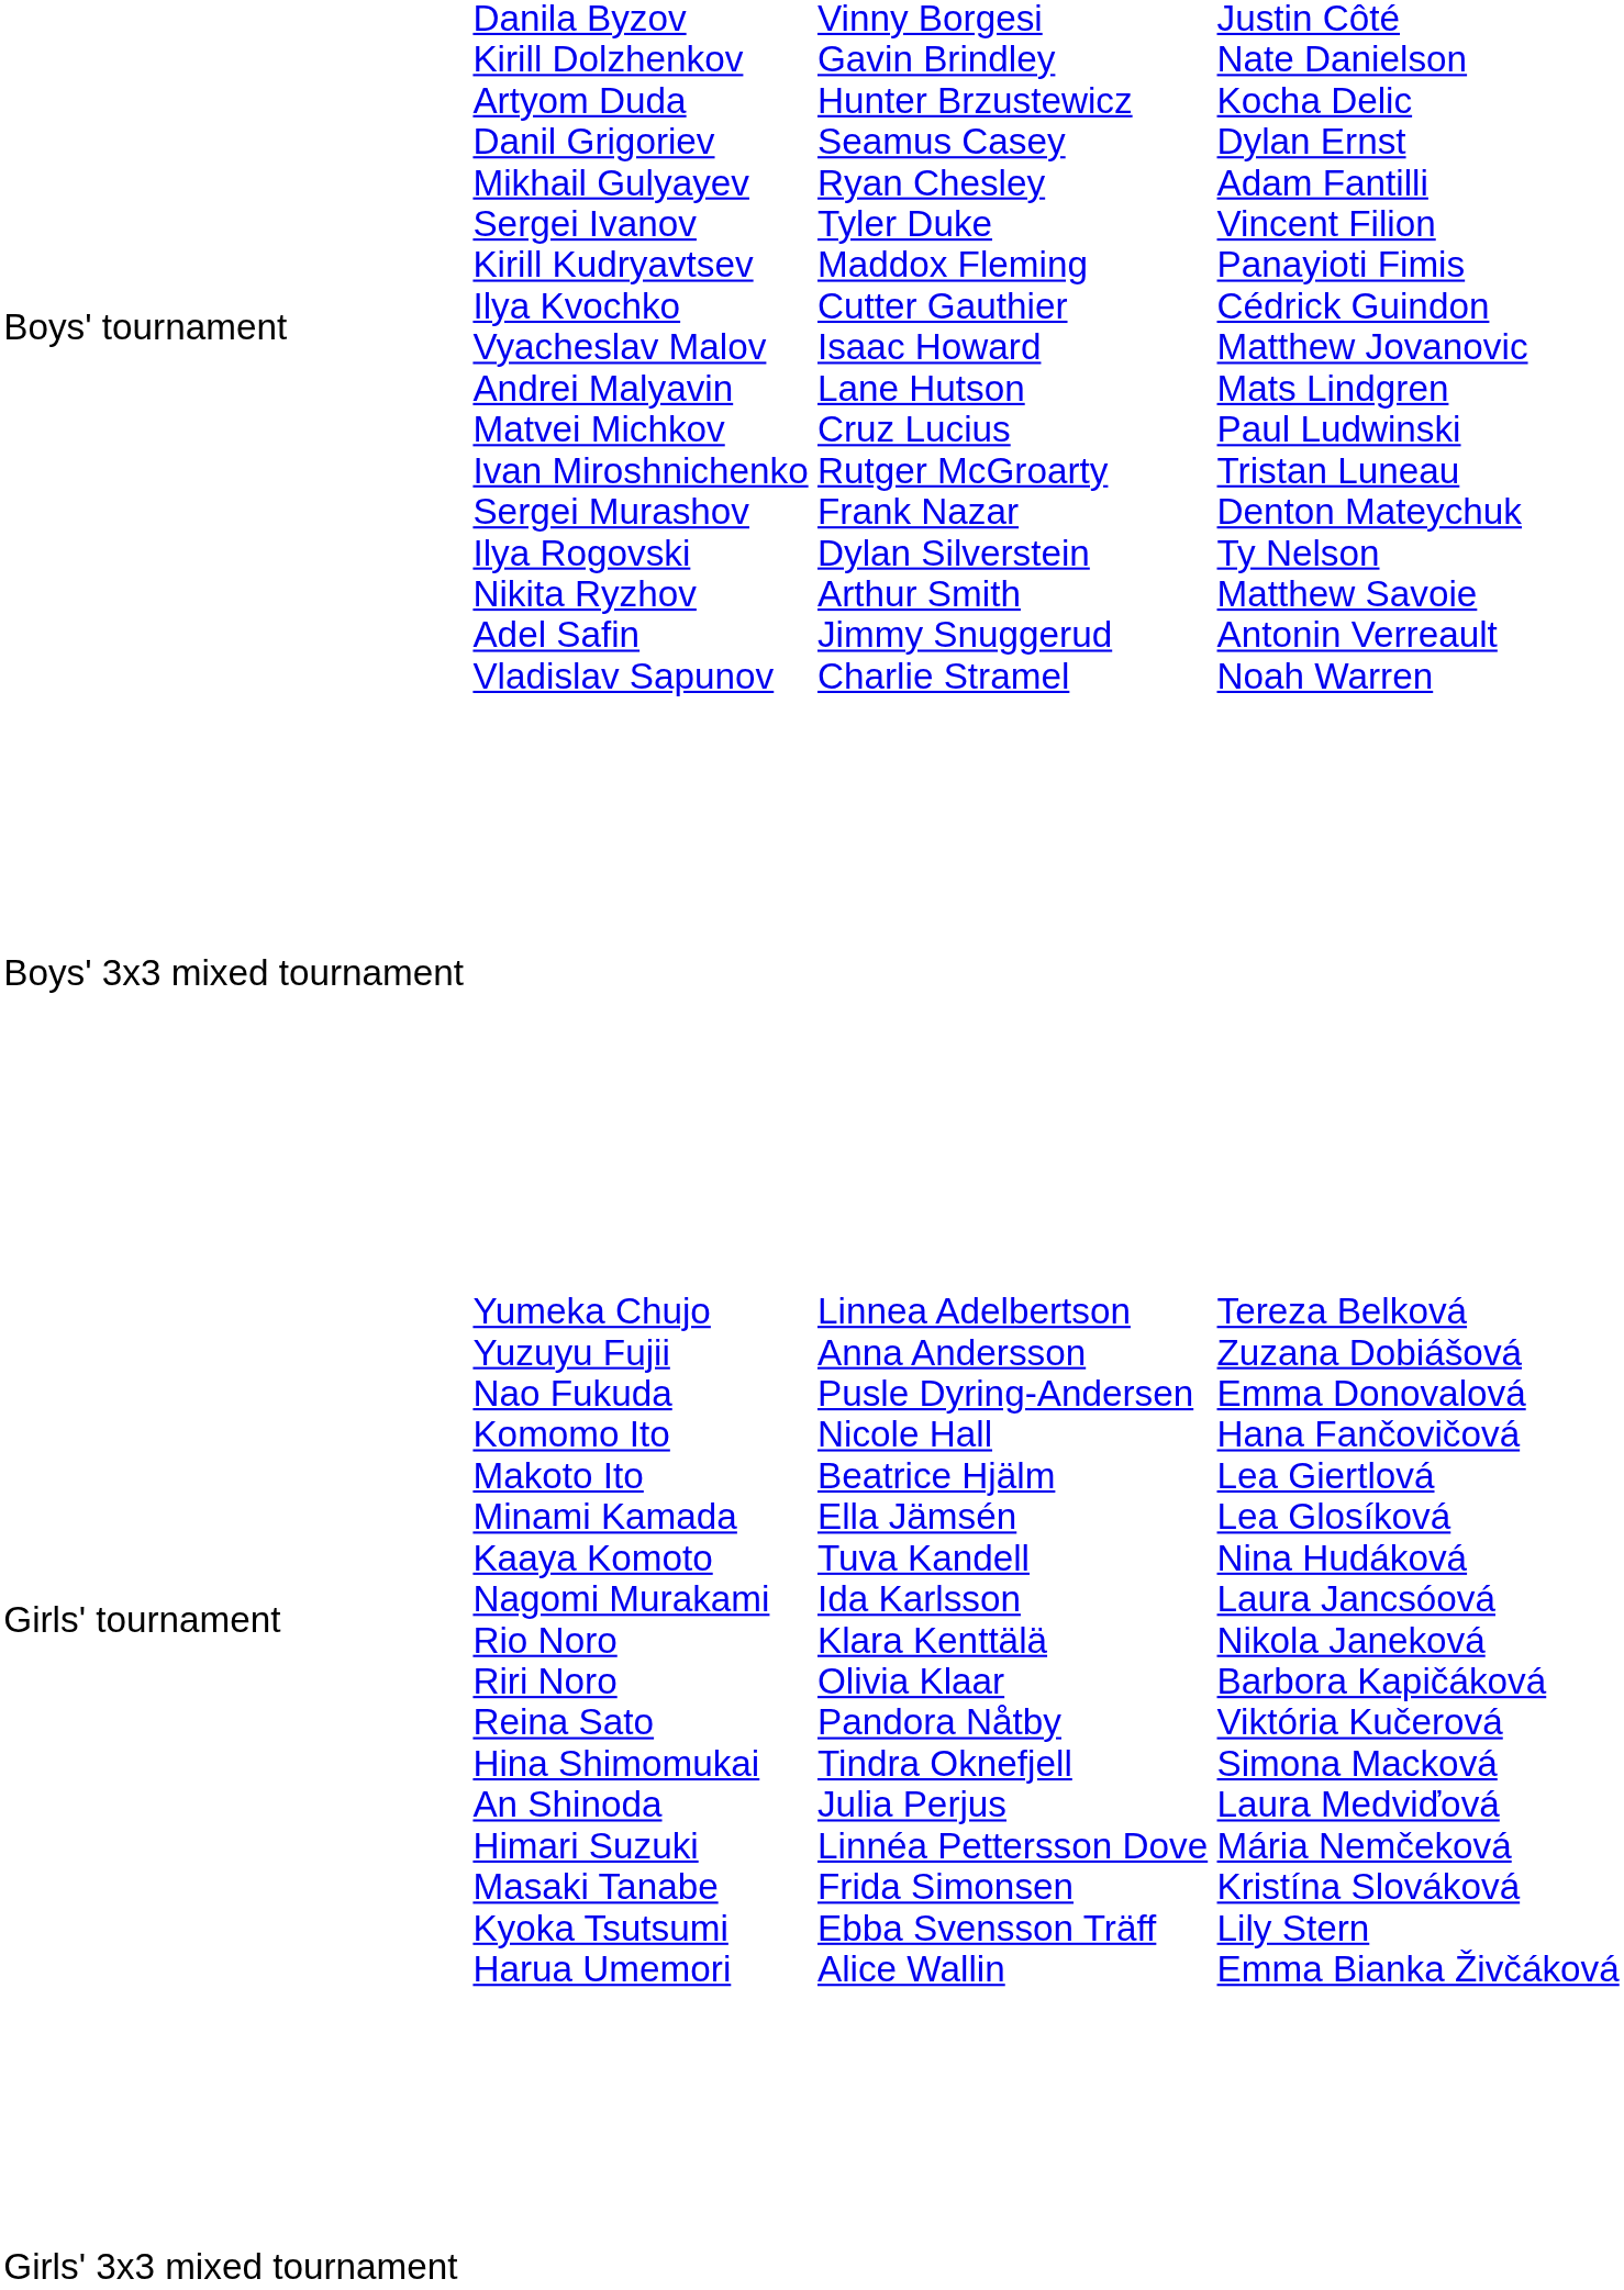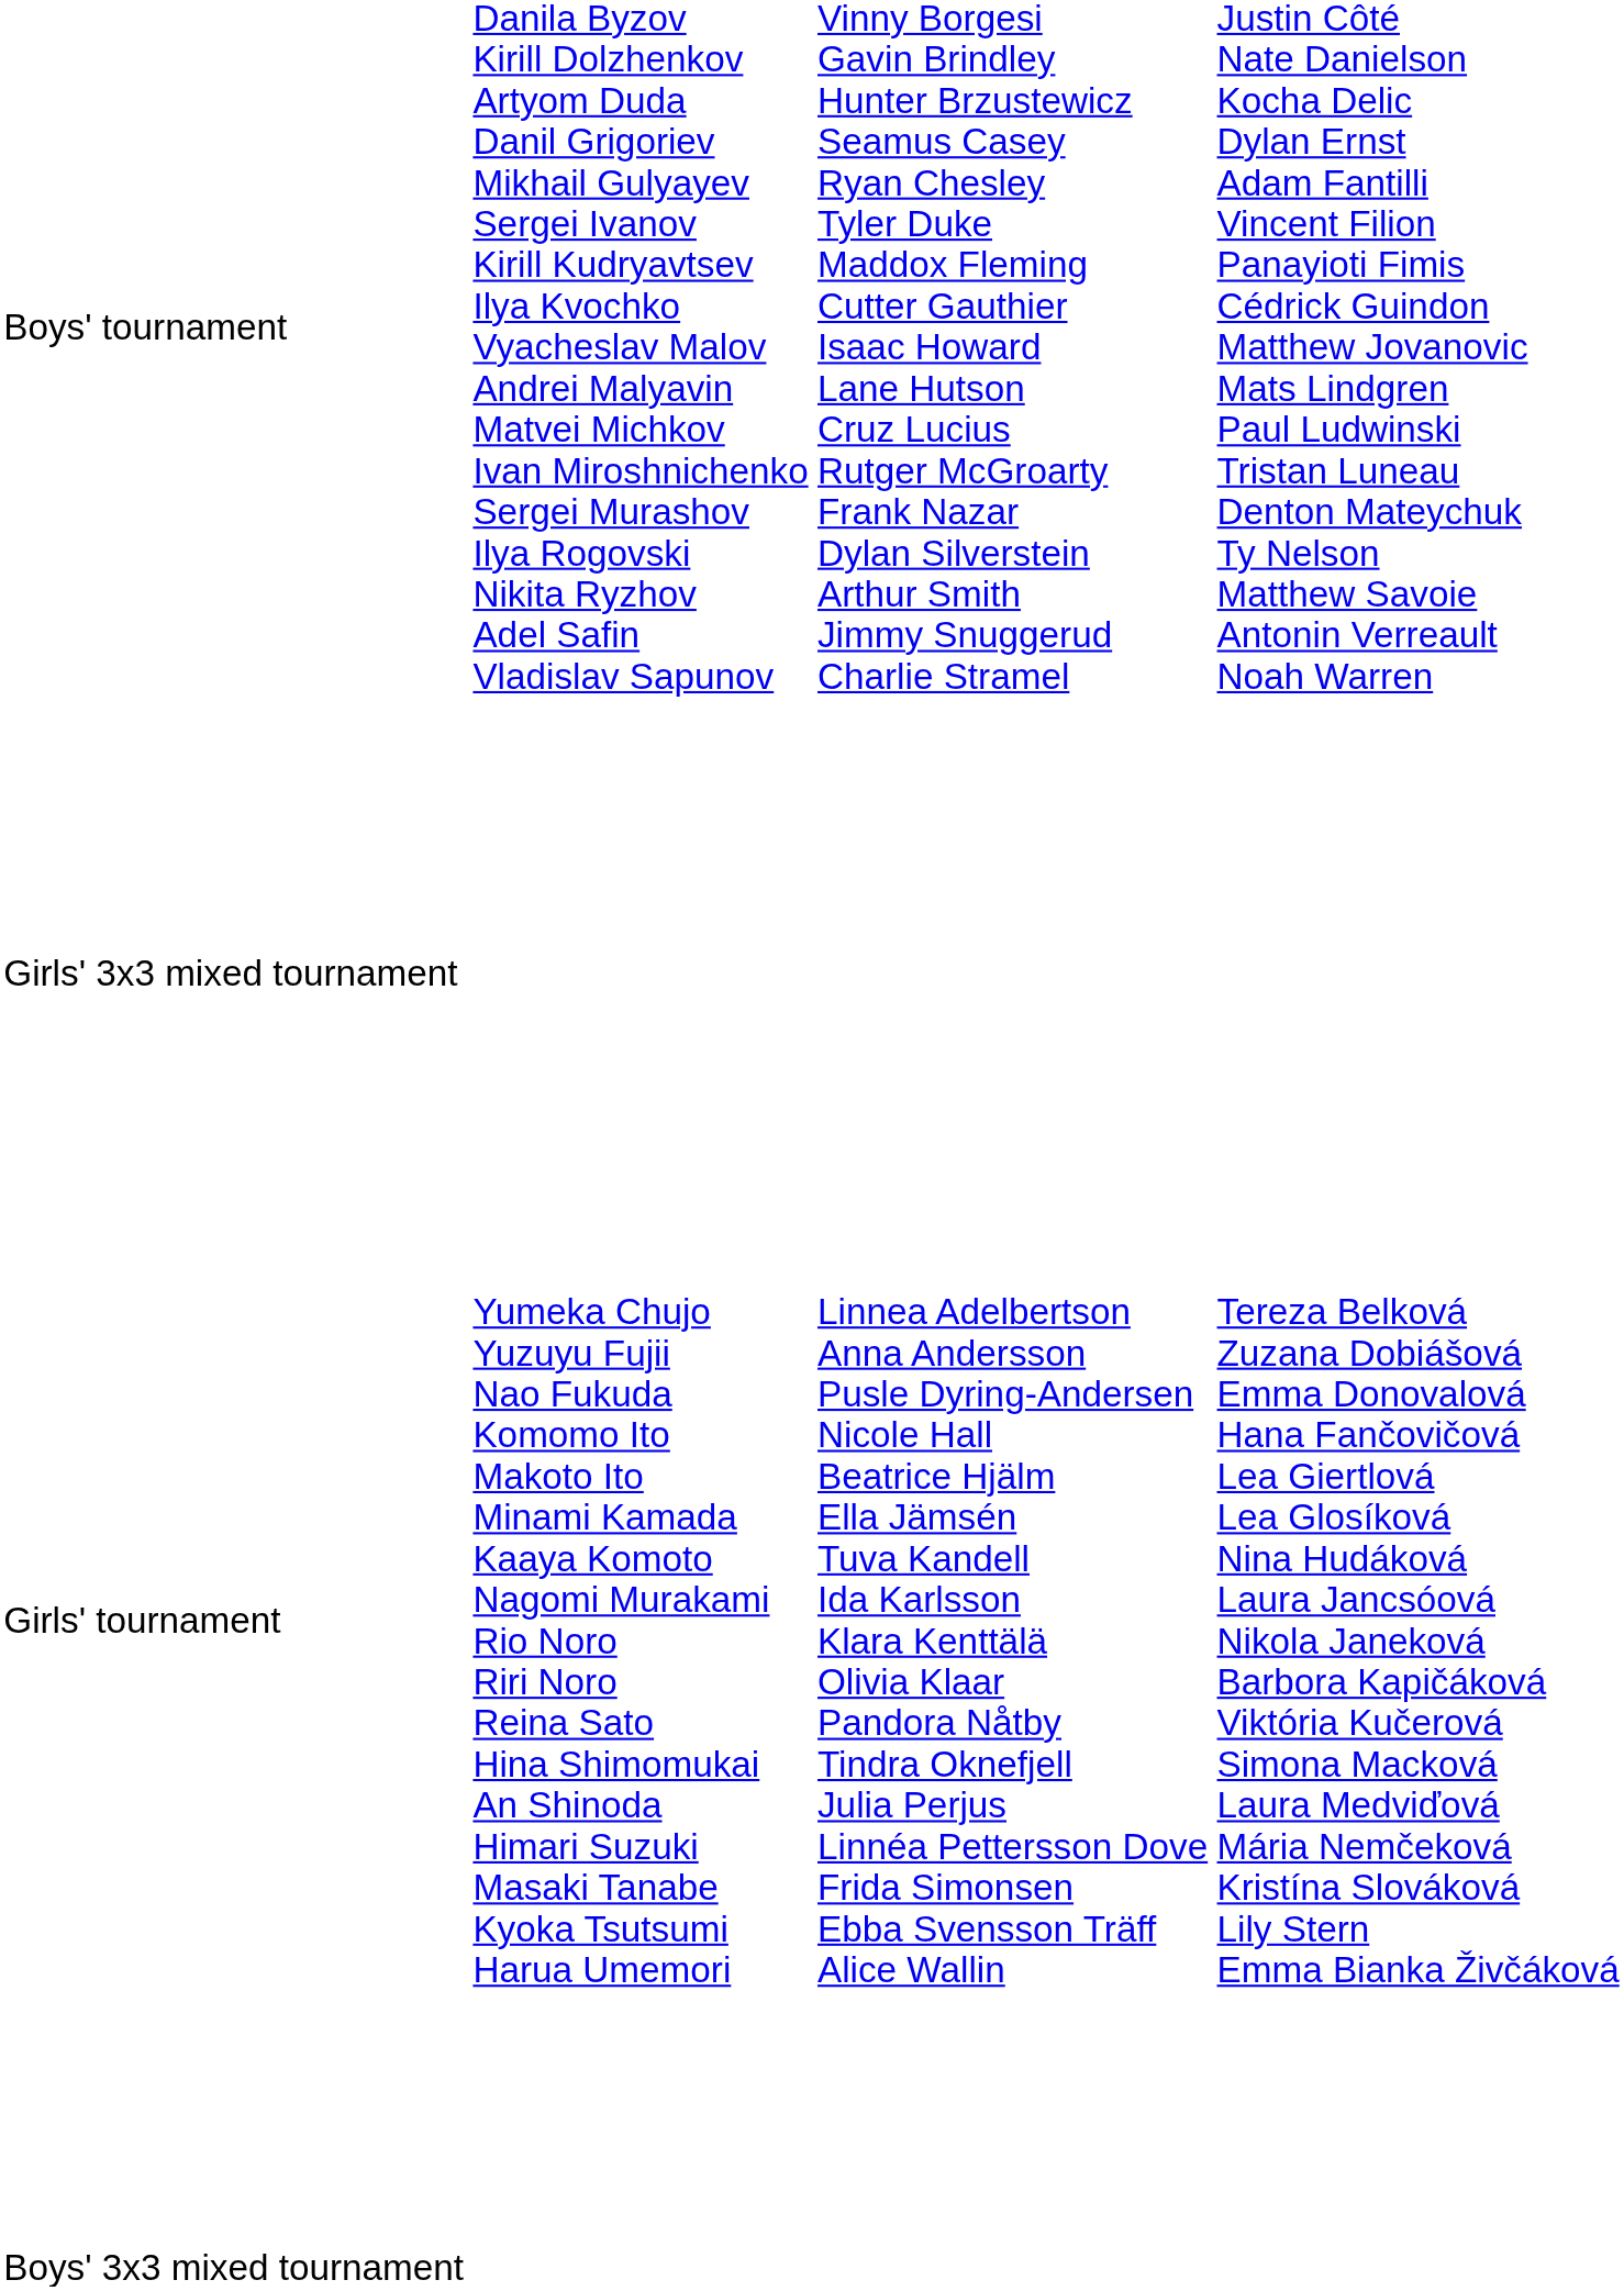rows swapped: Boys' 3x3 mixed tournament <-> Girls' 3x3 mixed tournament
